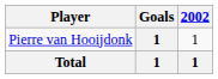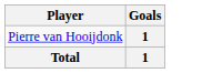- column: 2002 | 1 | 1
